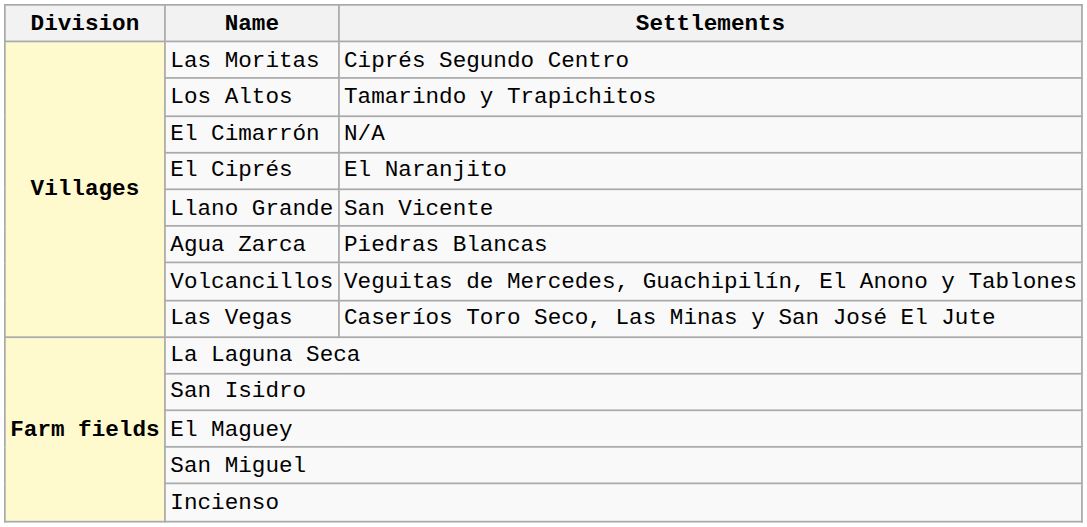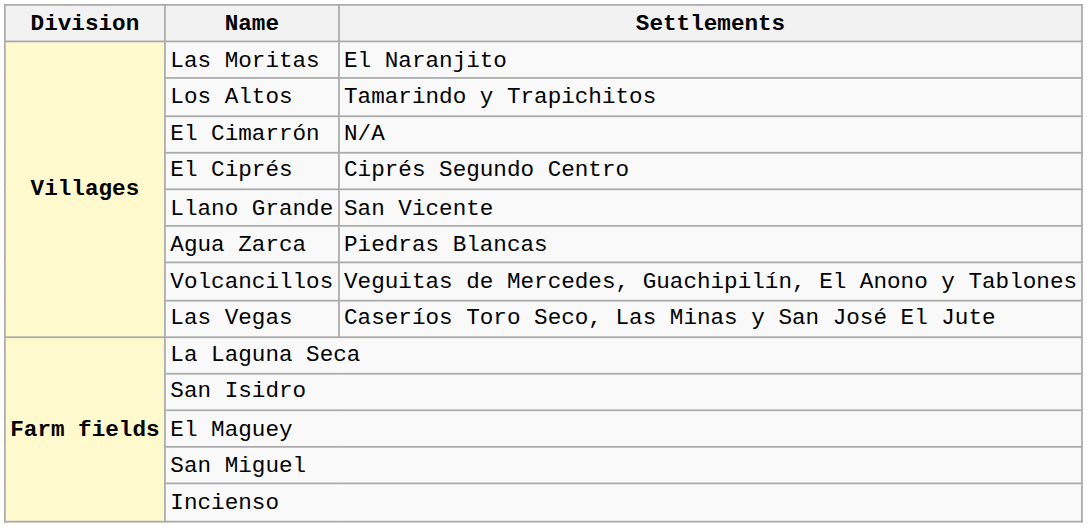Las Moritas | Settlements: Ciprés Segundo Centro -> El Naranjito
El Ciprés | Settlements: El Naranjito -> Ciprés Segundo Centro
